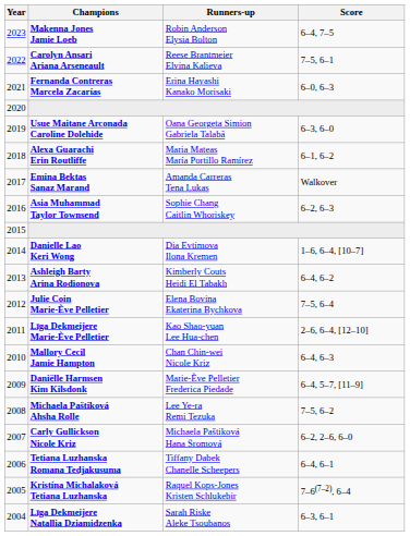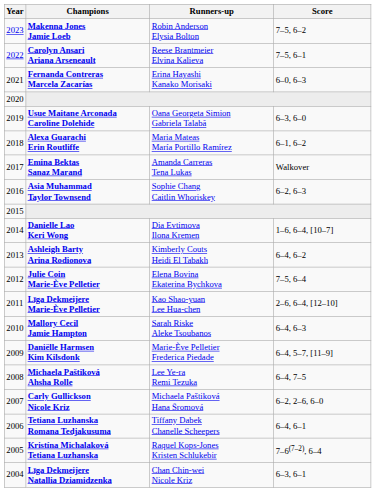Makenna Jones Jamie Loeb | Score: 6–4, 7–5 -> 7–5, 6–2
Mallory Cecil Jamie Hampton | Runners-up: Chan Chin-wei Nicole Kriz -> Sarah Riske Aleke Tsoubanos
Michaela Paštiková Ahsha Rolle | Score: 7–5, 6–2 -> 6–4, 7–5
Līga Dekmeijere Natallia Dziamidzenka | Runners-up: Sarah Riske Aleke Tsoubanos -> Chan Chin-wei Nicole Kriz
